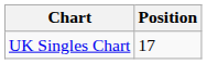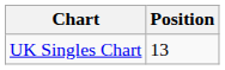UK Singles Chart | Position: 17 -> 13
